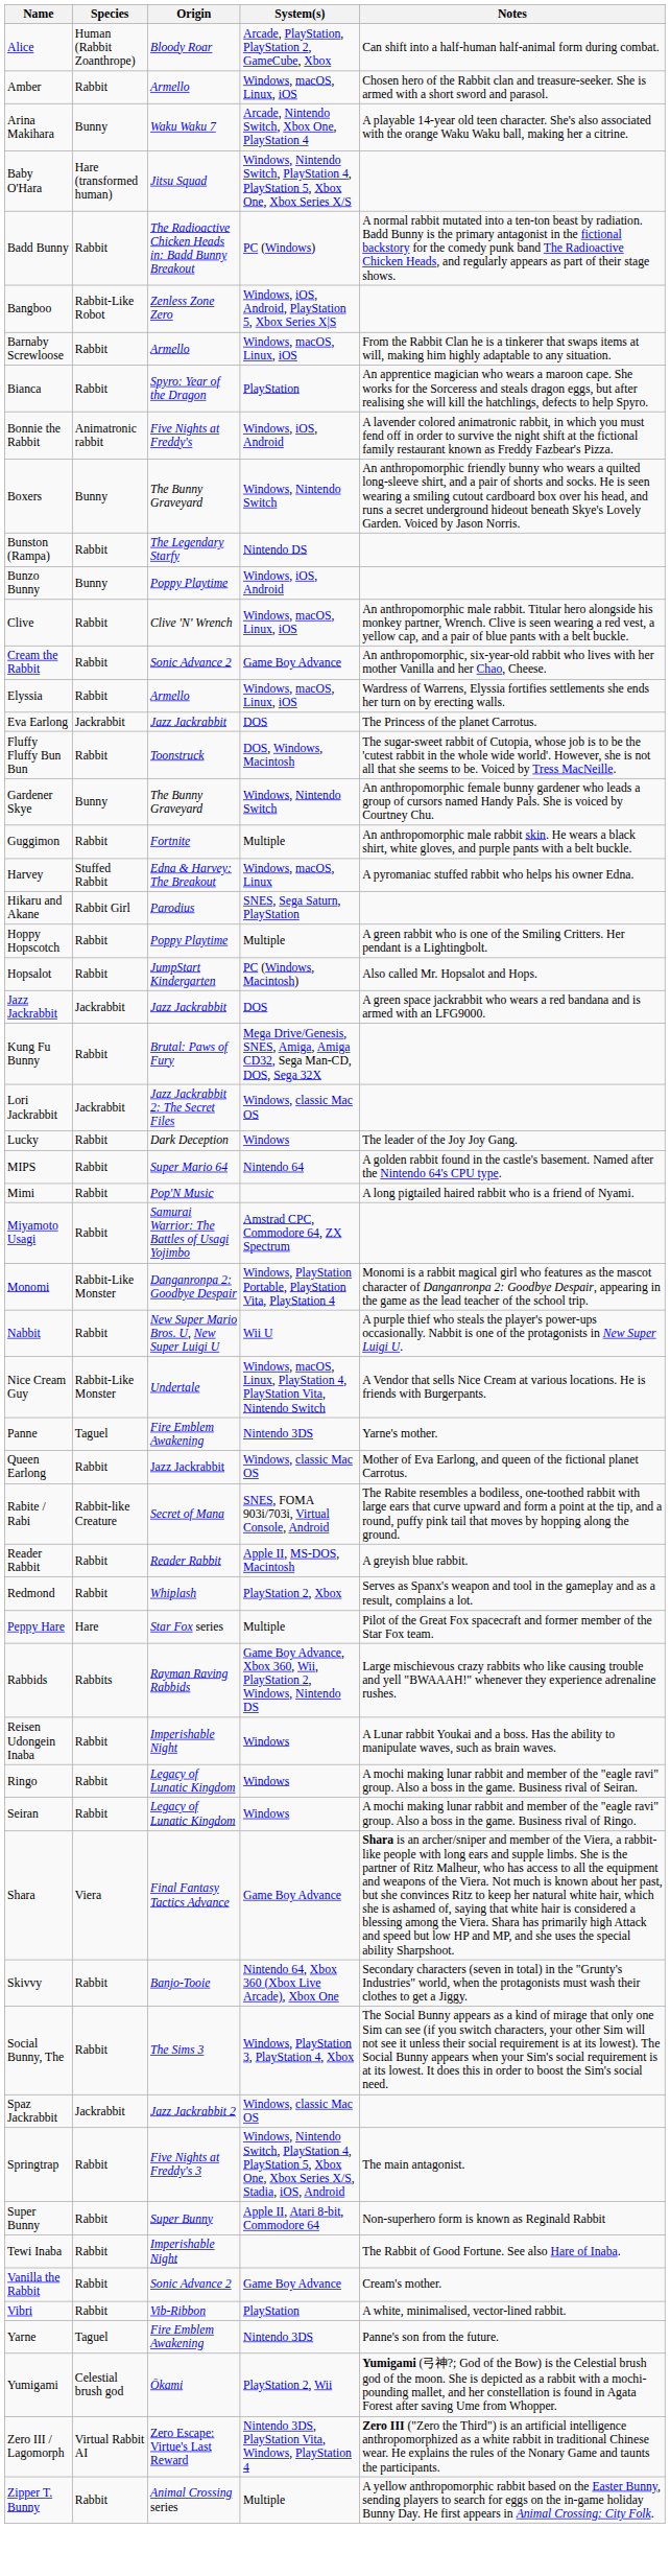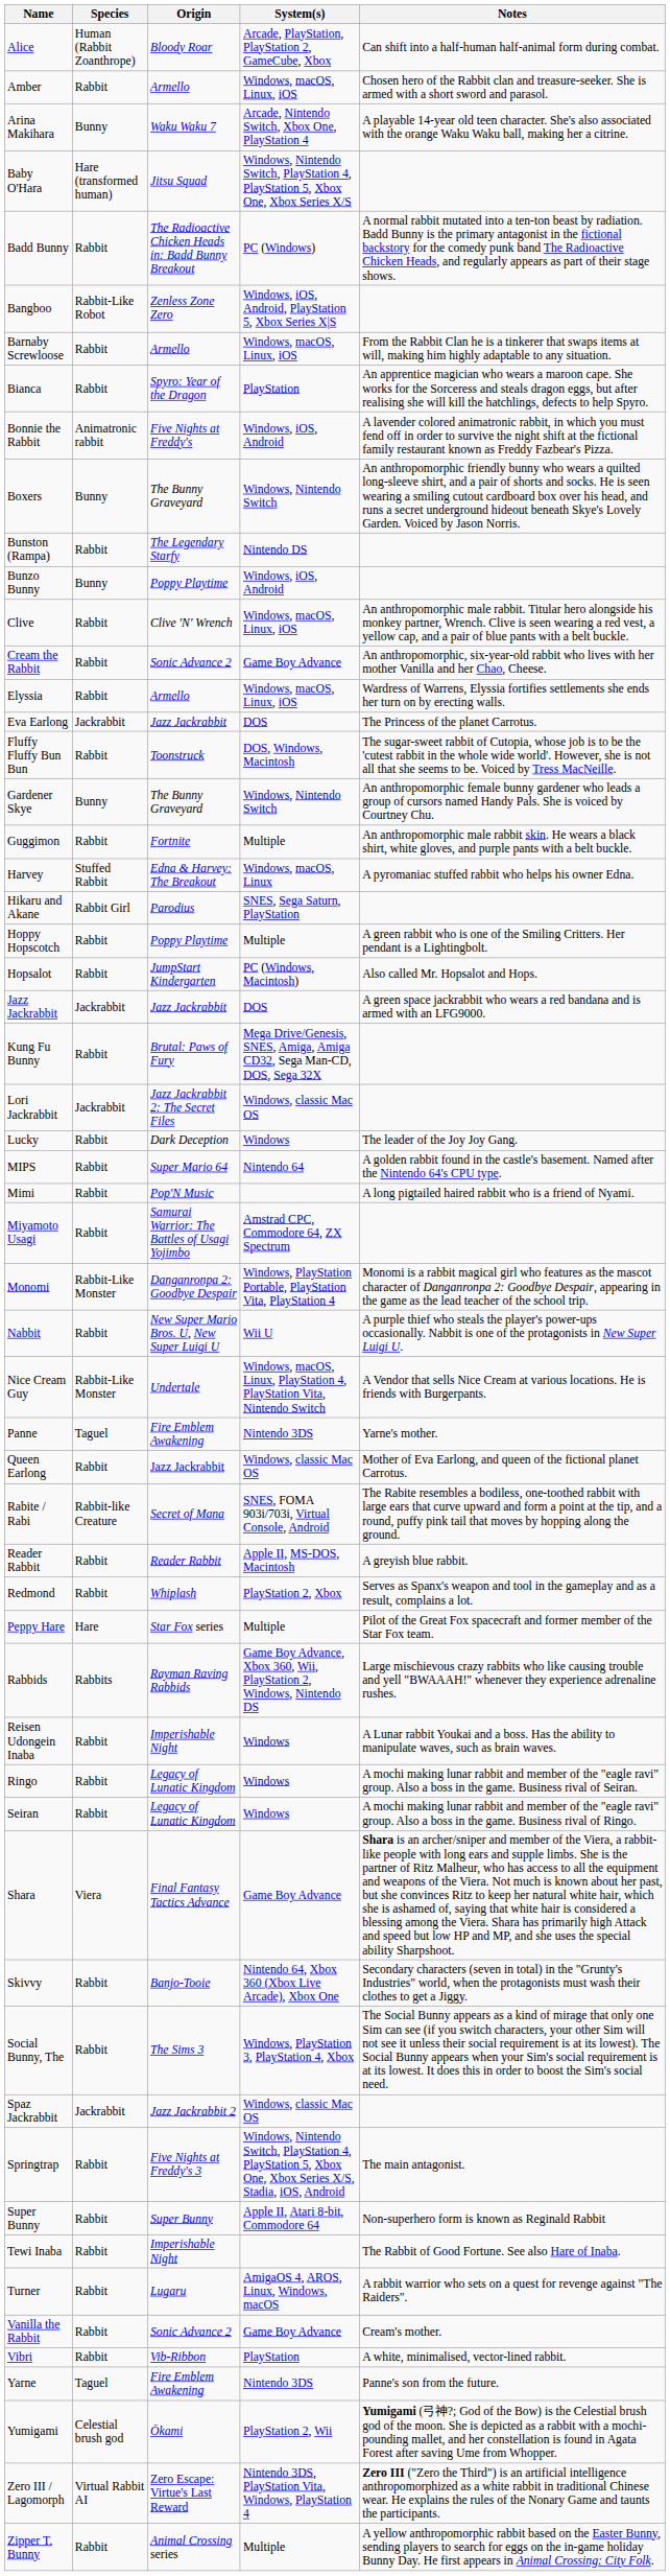+ row: Turner | Rabbit | Lugaru | AmigaOS 4, AROS, Linux, Windows, macOS | A rabbit warrior who sets on a quest for revenge against "The Raiders".
